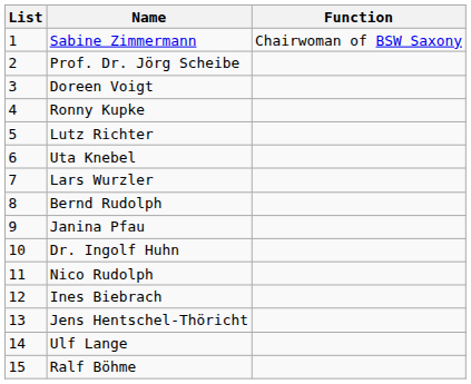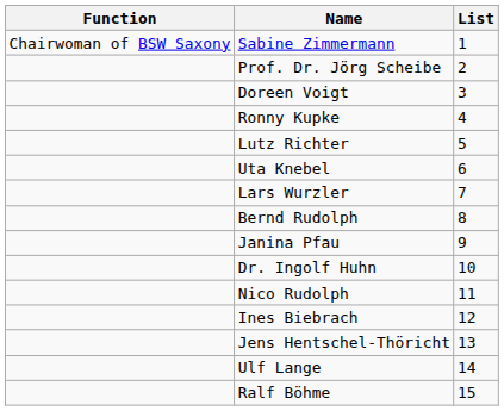columns swapped: List <-> Function
